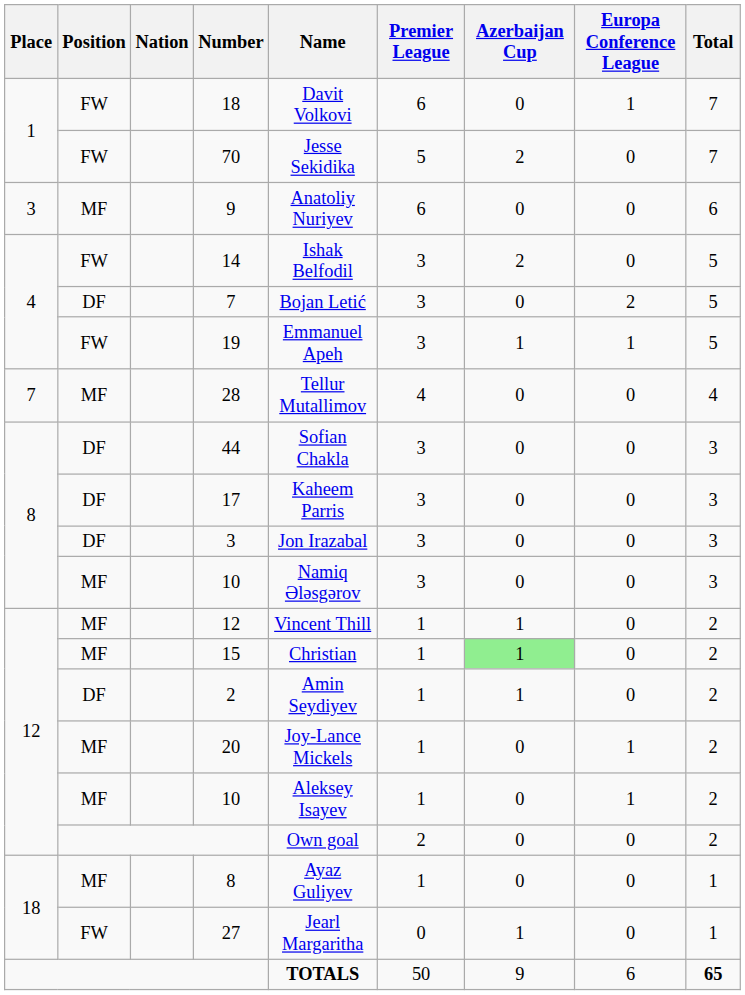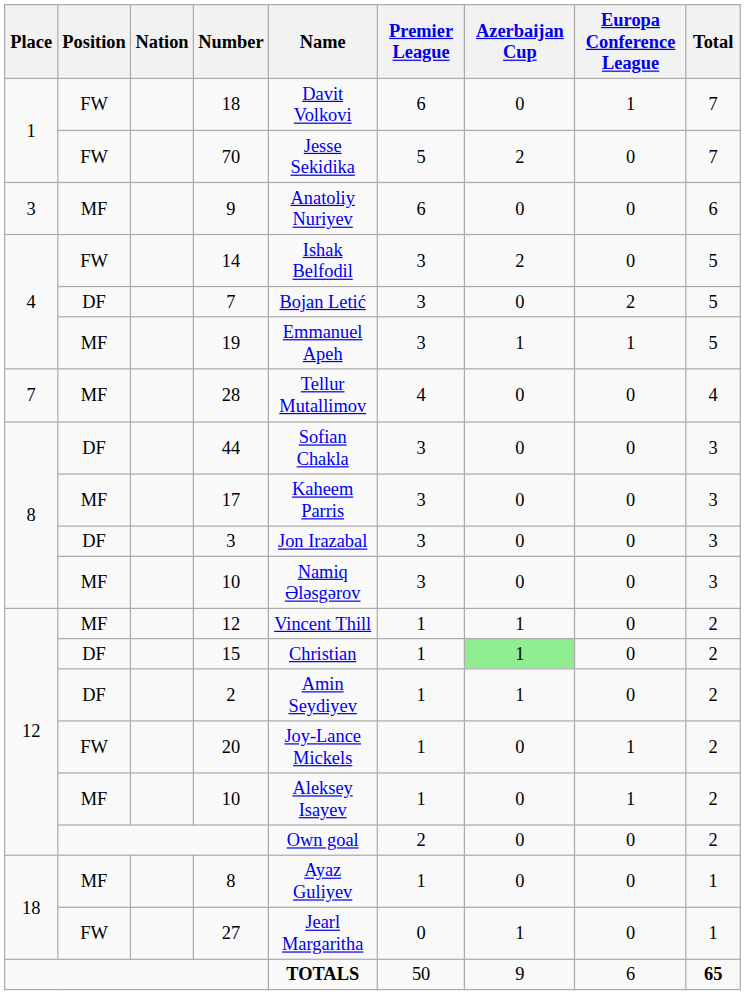19 | Position: FW -> MF
17 | Position: DF -> MF
15 | Position: MF -> DF
20 | Position: MF -> FW
